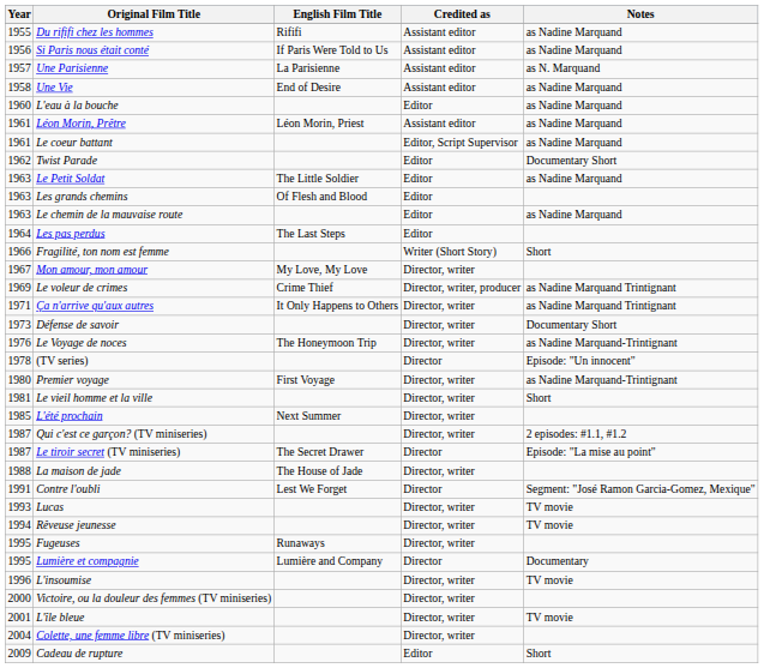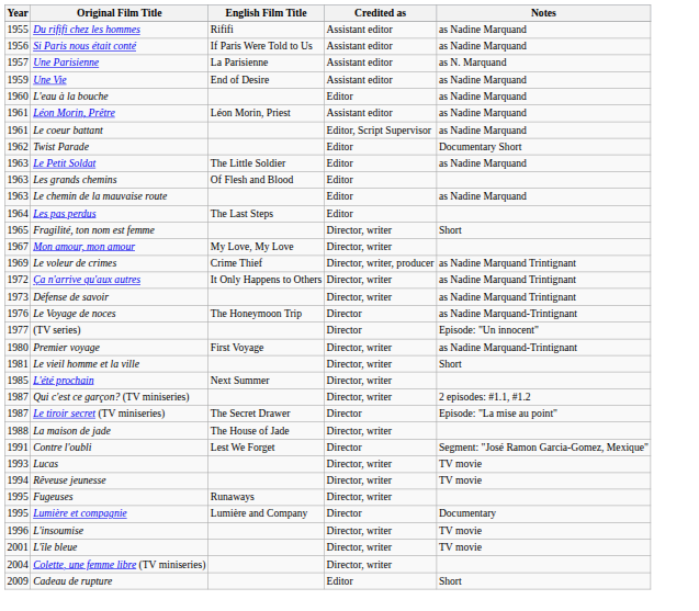Une Vie | Year: 1958 -> 1959
Fragilité, ton nom est femme | Year: 1966 -> 1965
Fragilité, ton nom est femme | Credited as: Writer (Short Story) -> Director, writer
Ça n'arrive qu'aux autres | Year: 1971 -> 1972
Défense de savoir | Notes: Documentary Short -> as Nadine Marquand Trintignant
Le Voyage de noces | Credited as: Director, writer -> Director
(TV series) | Year: 1978 -> 1977
- row: 2000 | Victoire, ou la douleur des femmes (TV miniseries) | Director, writer
